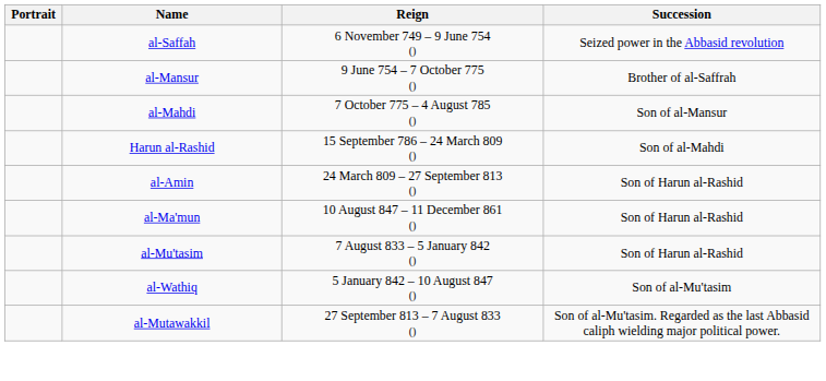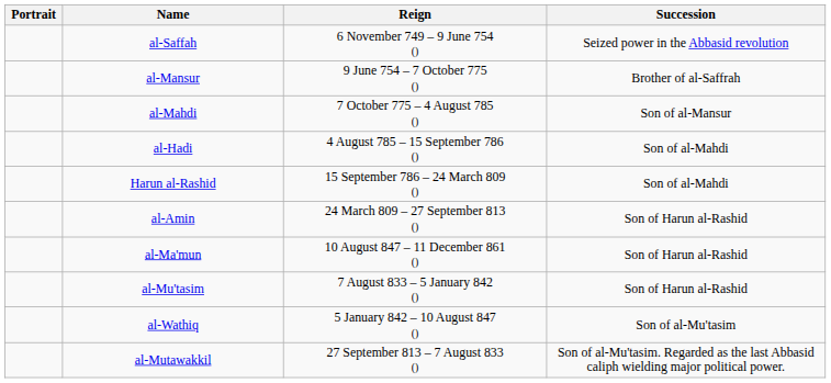+ row: al-Hadi | 4 August 785 – 15 September 786 () | Son of al-Mahdi
